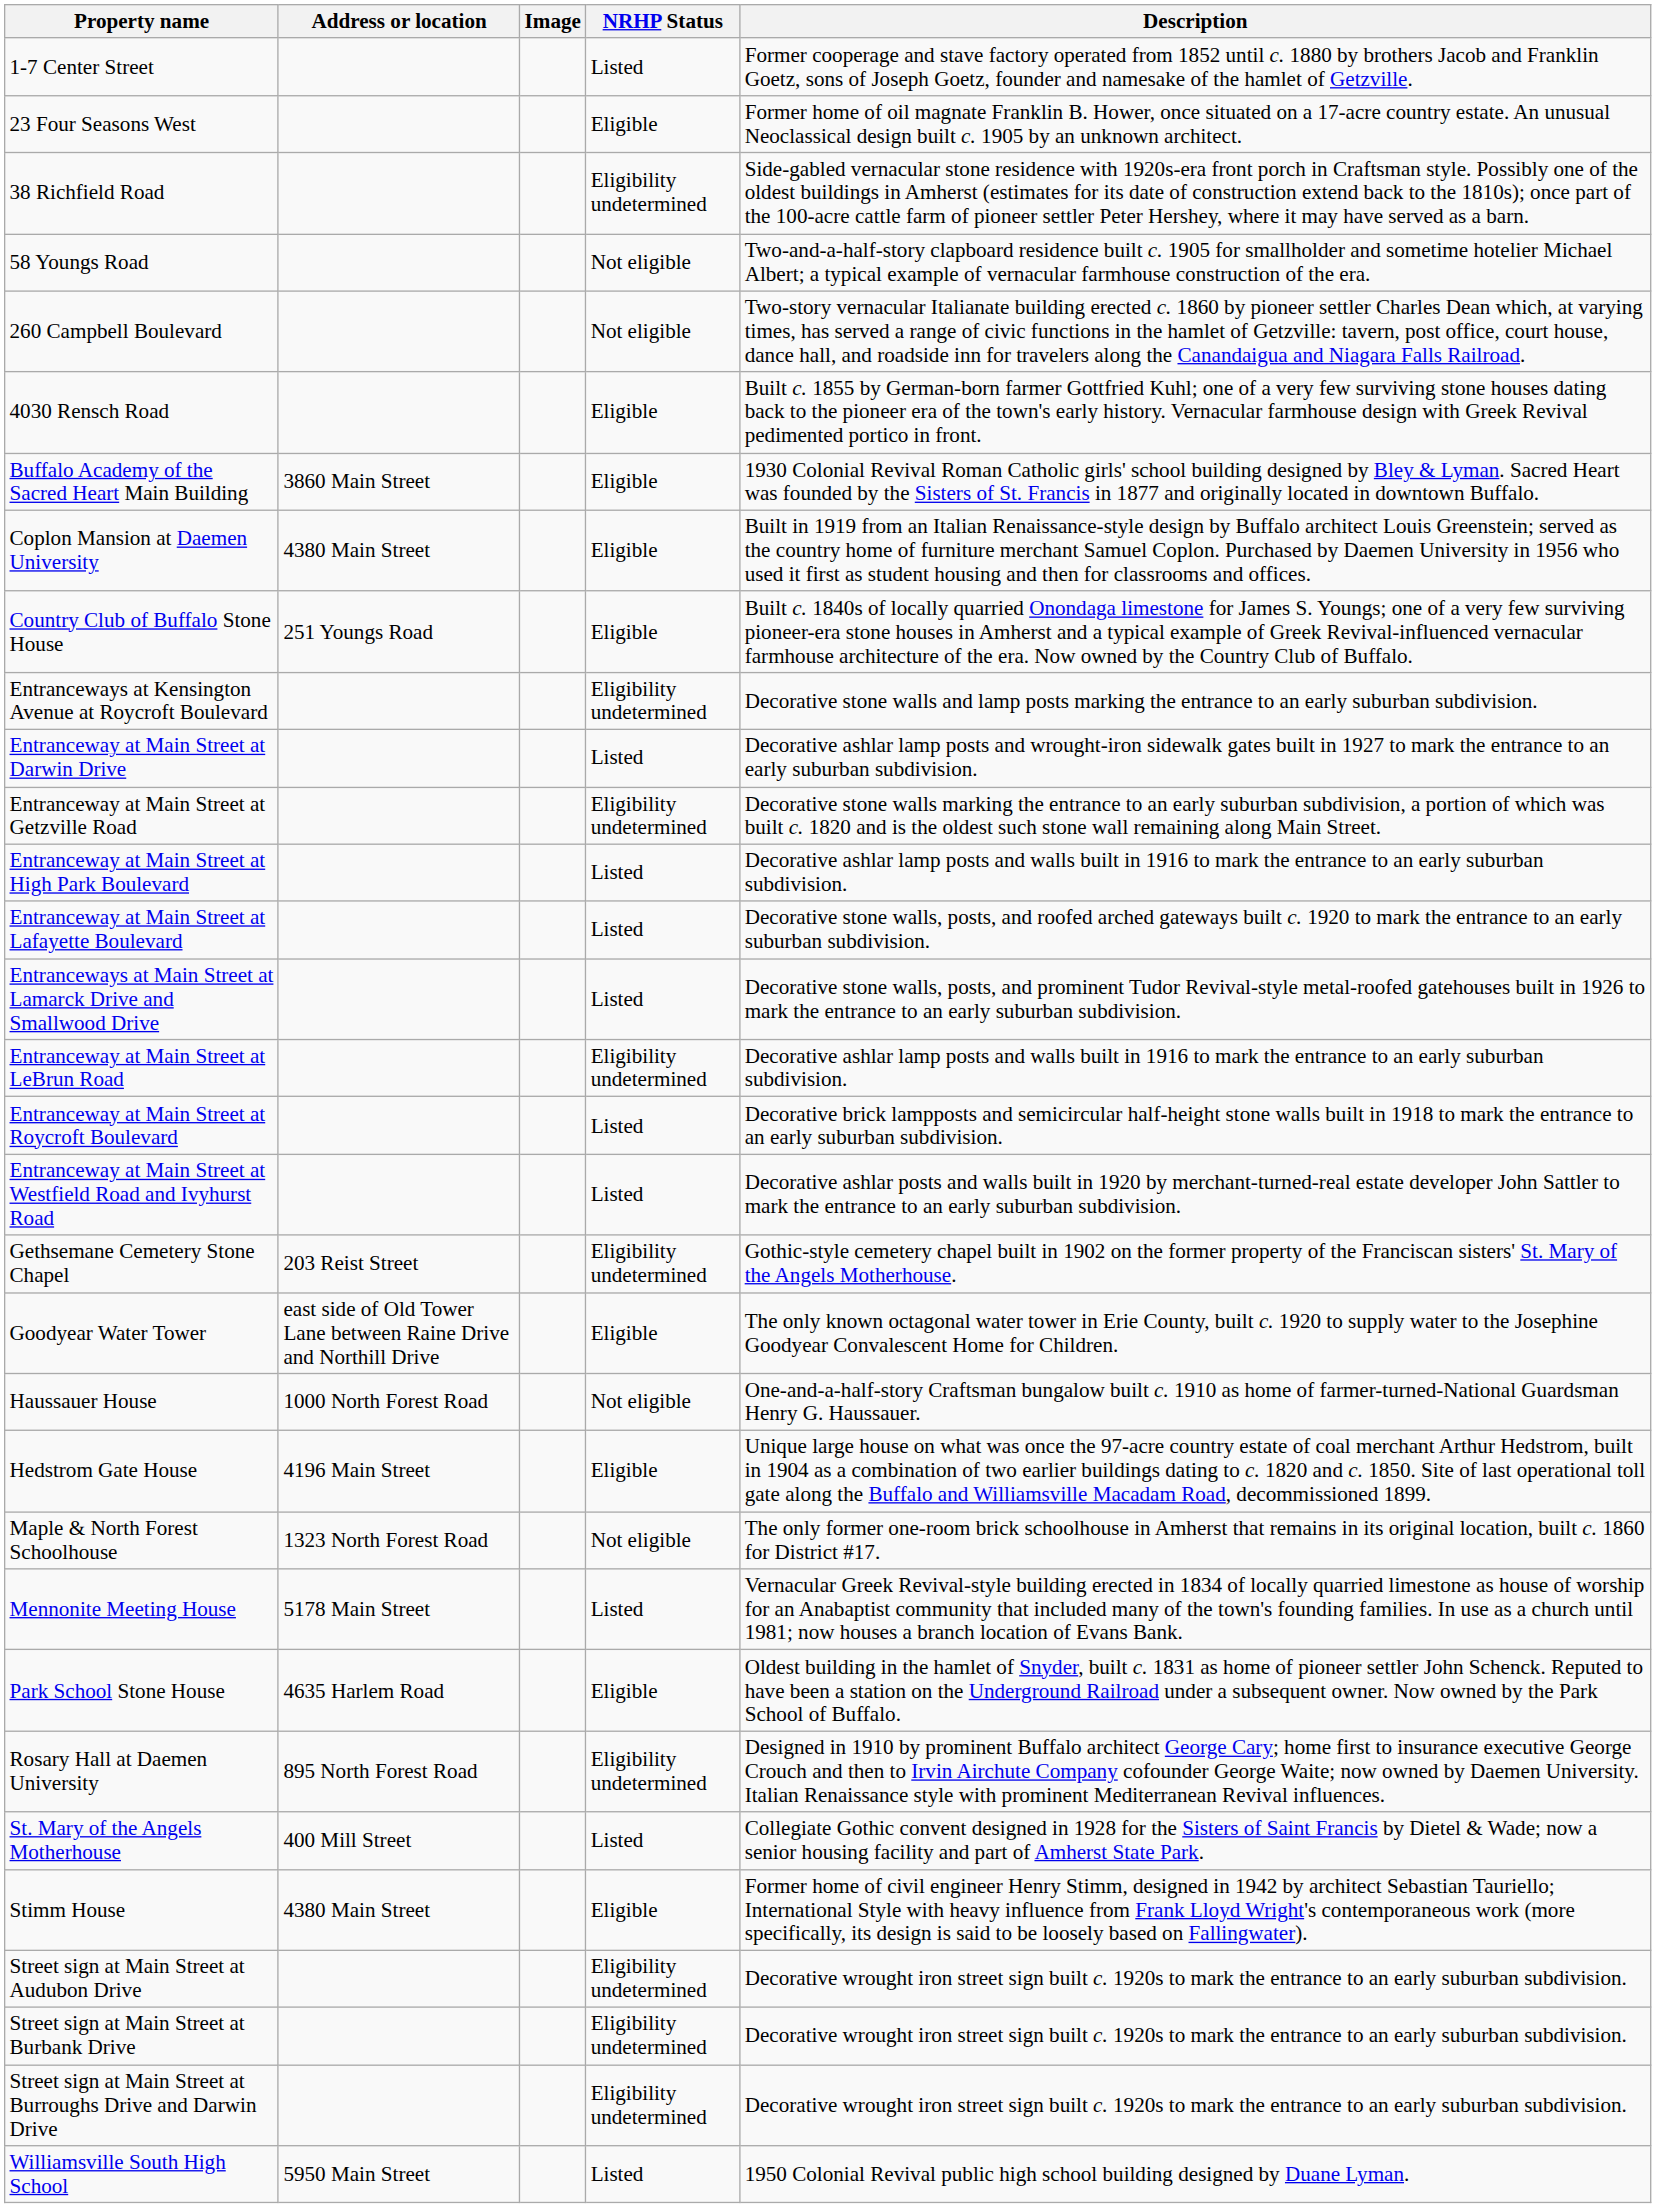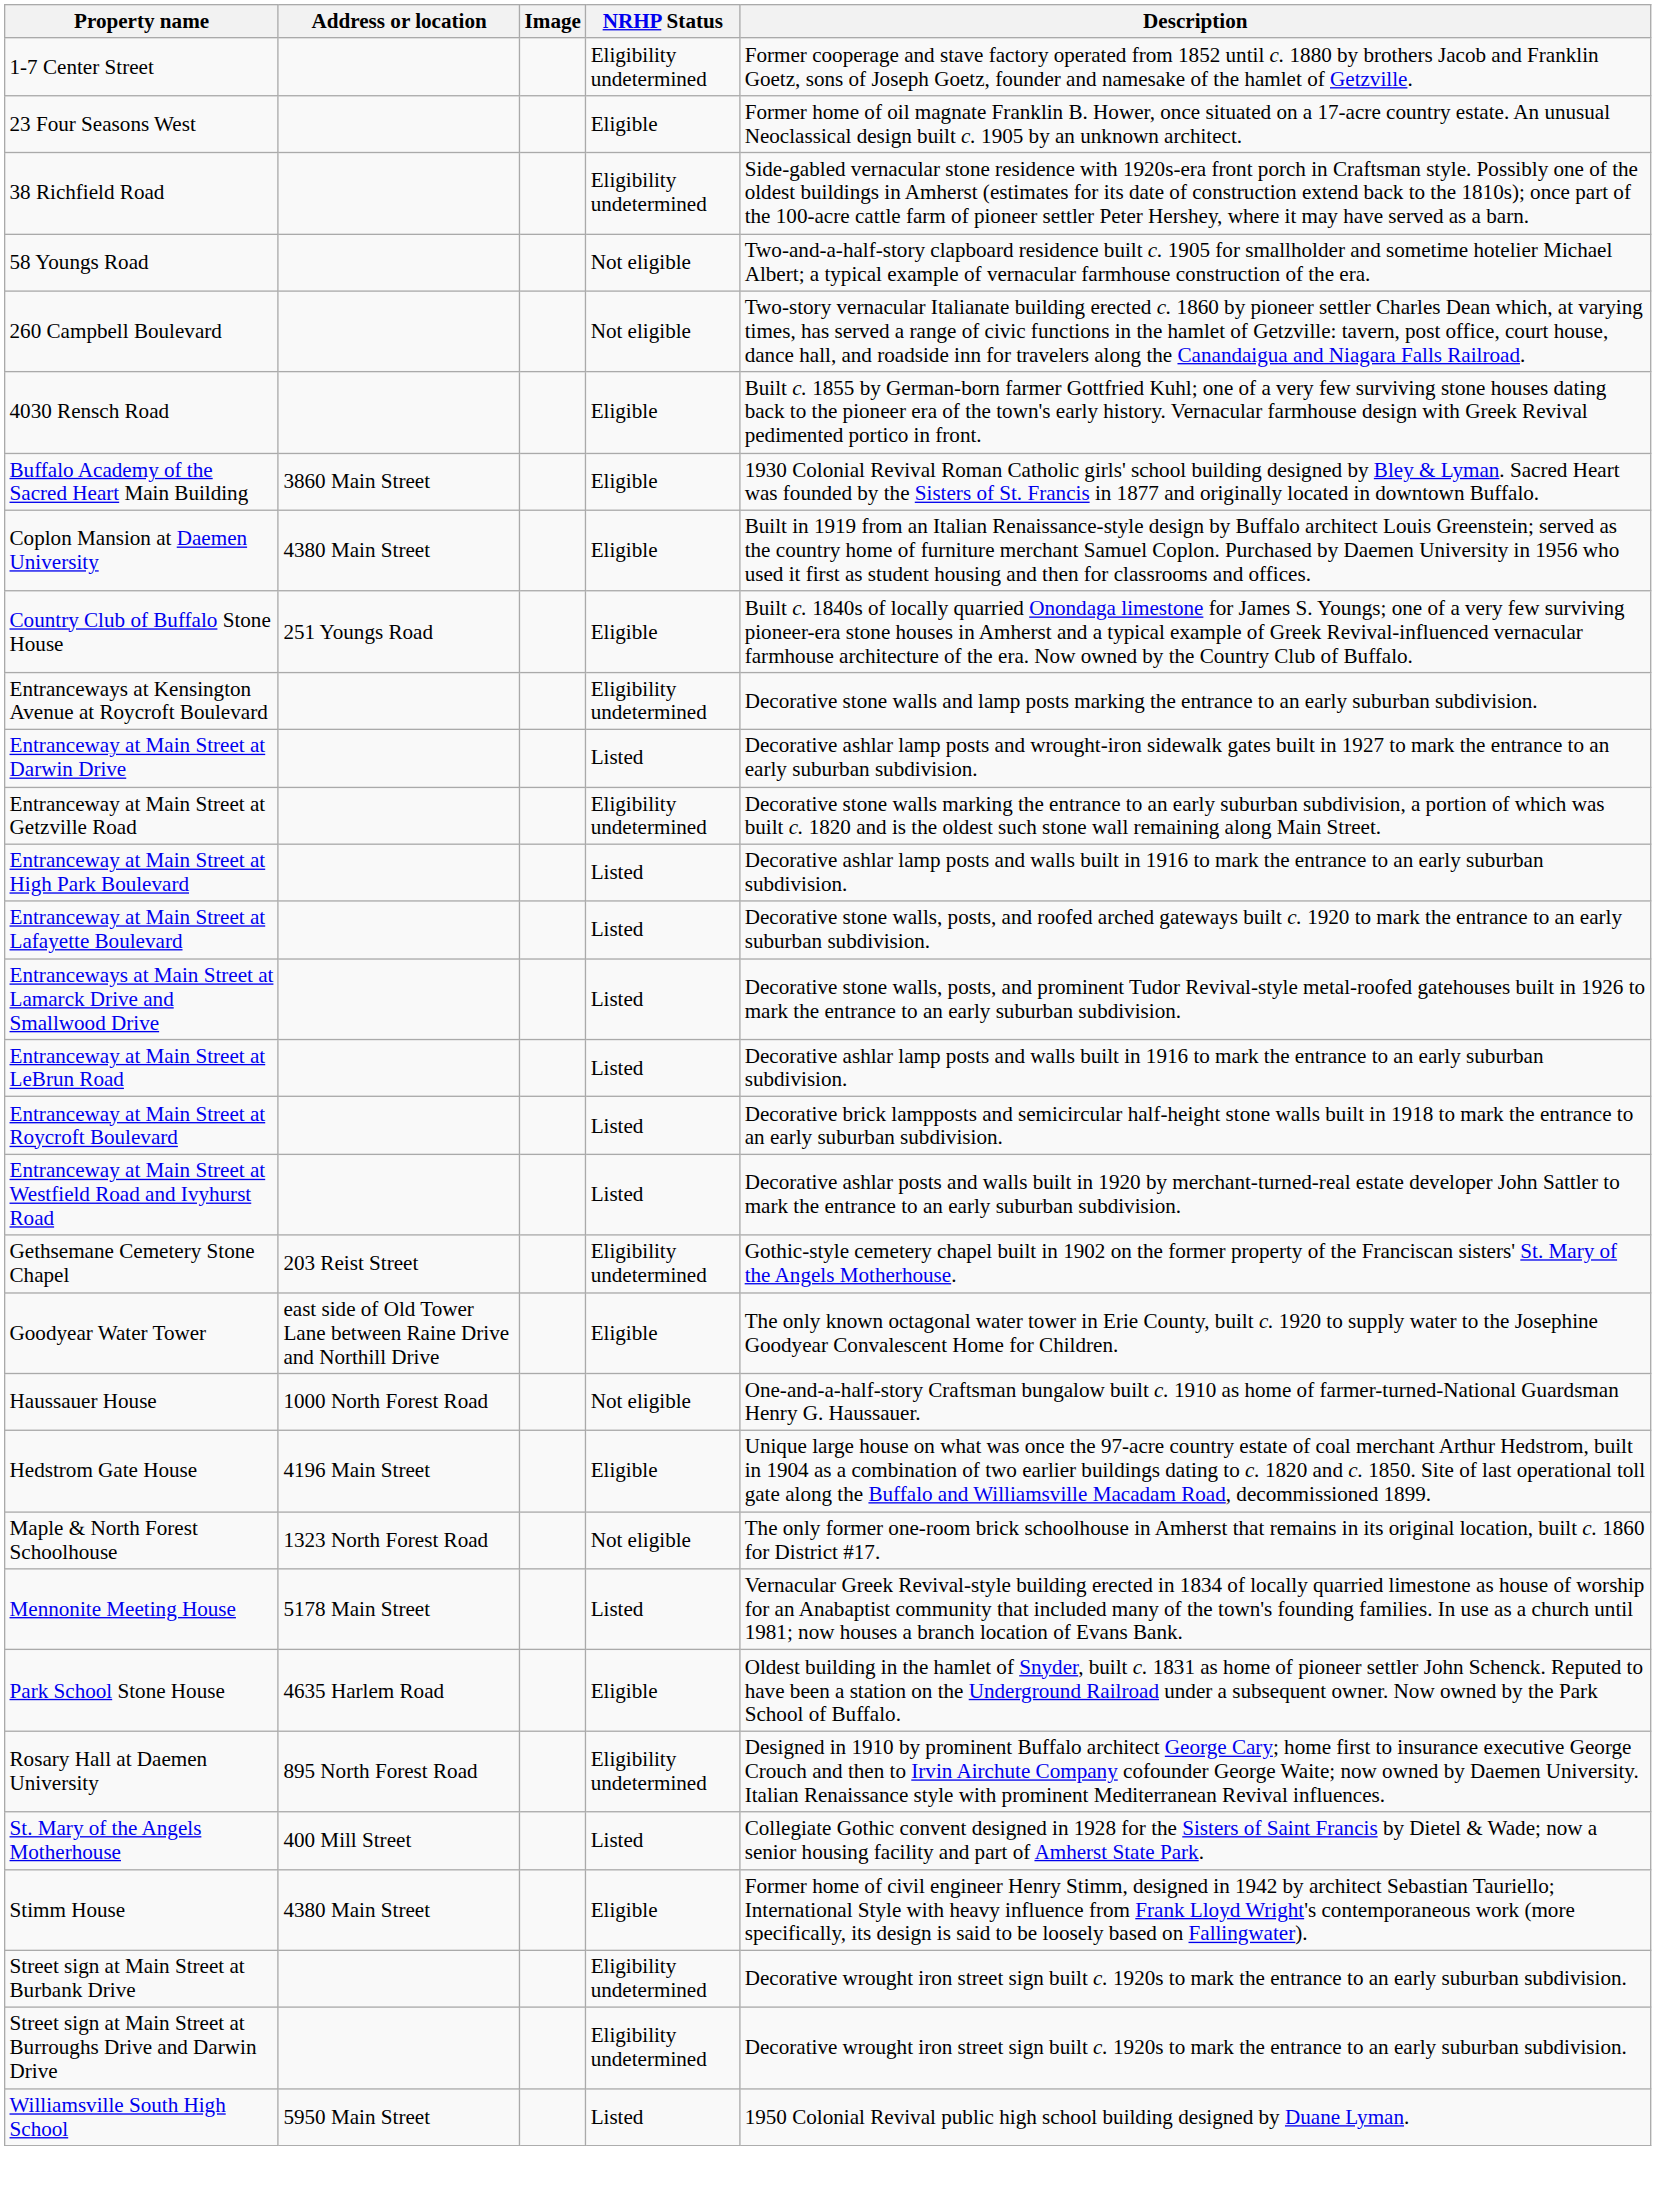1-7 Center Street | NRHP Status: Listed -> Eligibility undetermined
Entranceway at Main Street at LeBrun Road | NRHP Status: Eligibility undetermined -> Listed
- row: Street sign at Main Street at Audubon Drive | Eligibility undetermined | Decorative wrought iron street sign built c. 1920s to mark the entrance to an early suburban subdivision.
